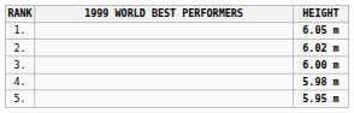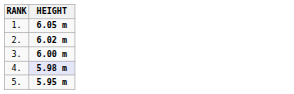- column: 1999 WORLD BEST PERFORMERS
4. | HEIGHT: no background -> lavender background
